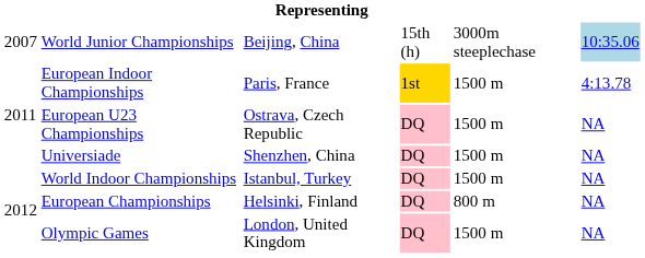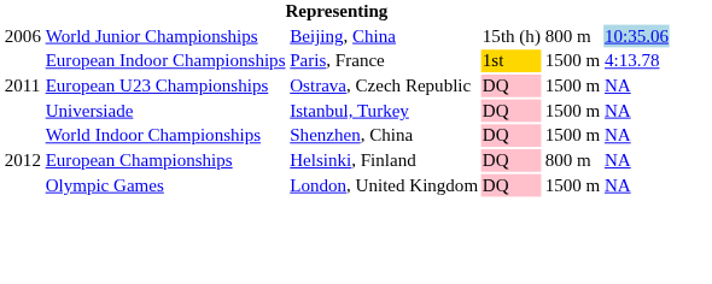World Junior Championships | column 1: 2007 -> 2006
World Junior Championships | column 5: 3000m steeplechase -> 800 m
Universiade | column 3: Shenzhen, China -> Istanbul, Turkey
World Indoor Championships | column 3: Istanbul, Turkey -> Shenzhen, China
